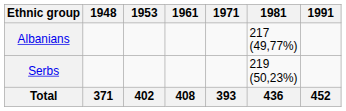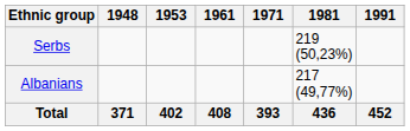rows swapped: Serbs <-> Albanians
